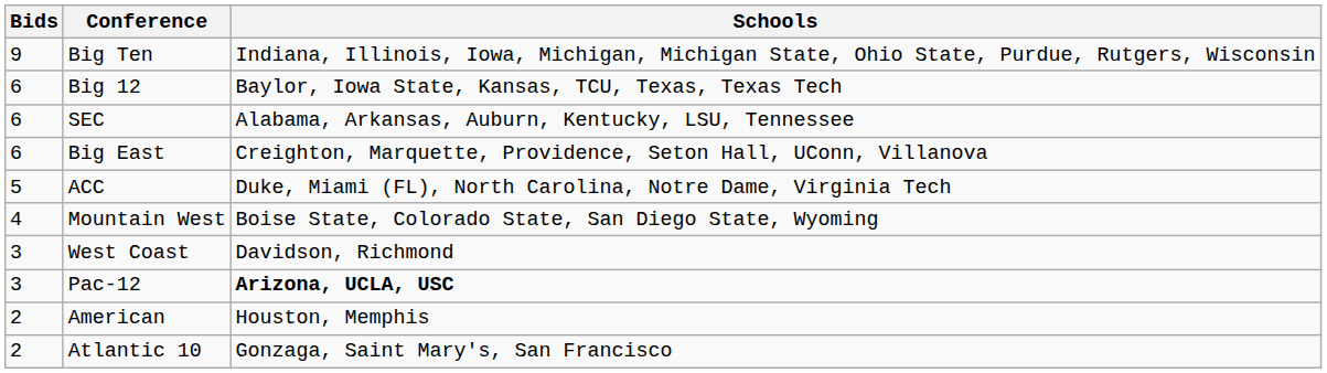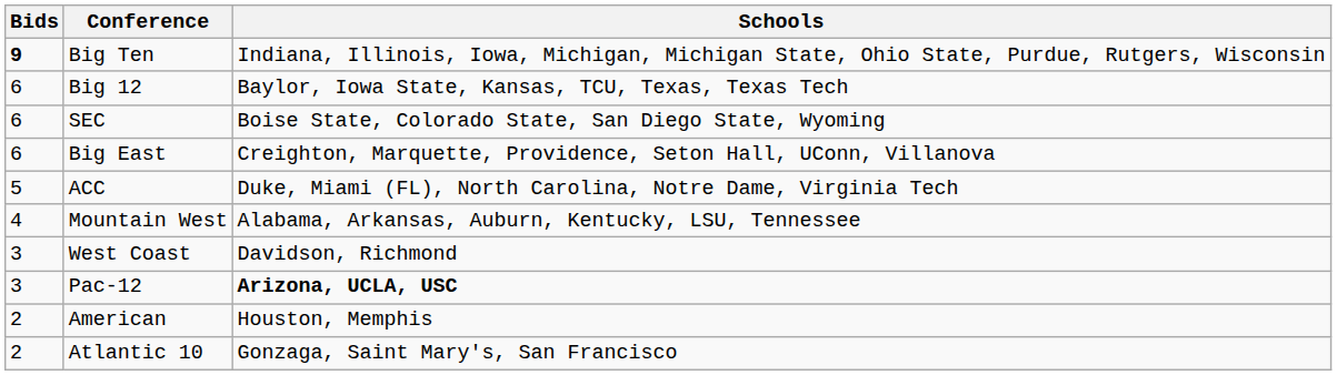Big Ten | Bids: normal -> bold
SEC | Schools: Alabama, Arkansas, Auburn, Kentucky, LSU, Tennessee -> Boise State, Colorado State, San Diego State, Wyoming
Mountain West | Schools: Boise State, Colorado State, San Diego State, Wyoming -> Alabama, Arkansas, Auburn, Kentucky, LSU, Tennessee
